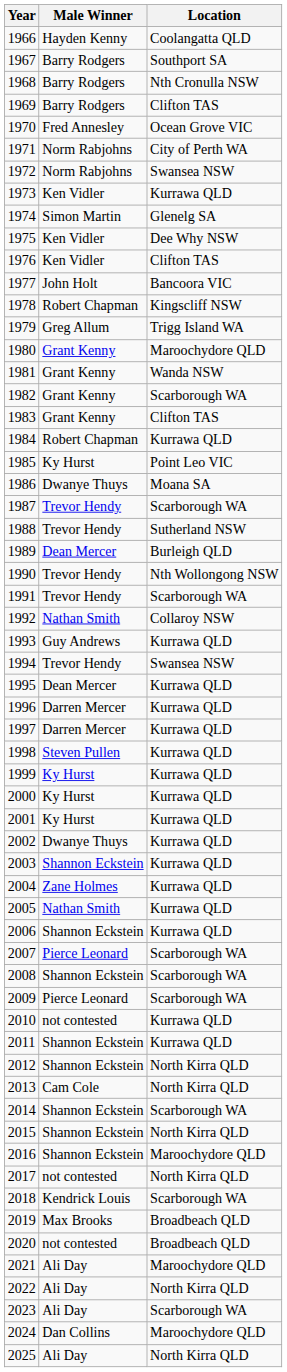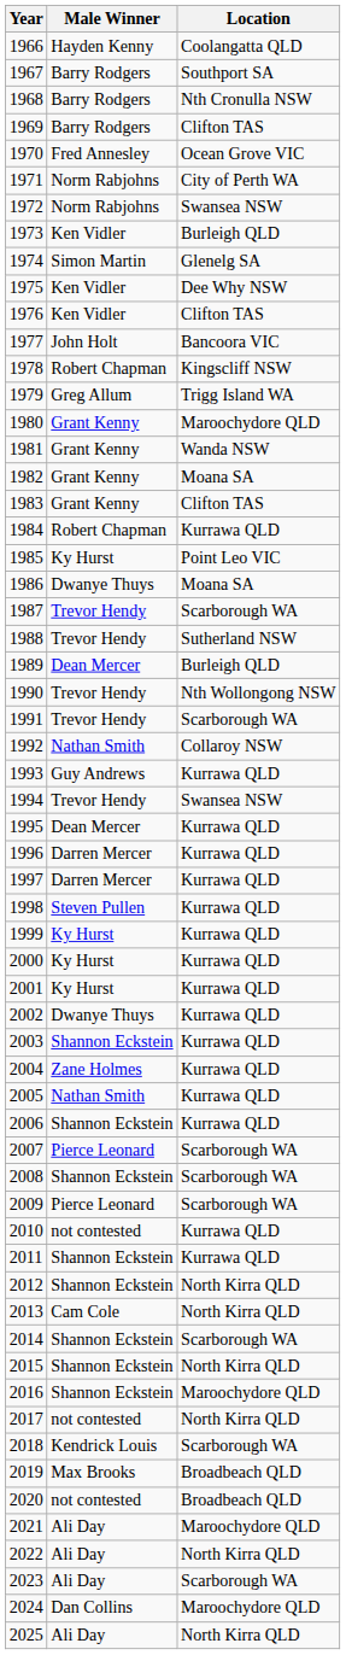1973 | Location: Kurrawa QLD -> Burleigh QLD
1982 | Location: Scarborough WA -> Moana SA
